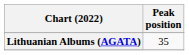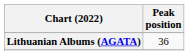Lithuanian Albums (AGATA) | Peak position: 35 -> 36
